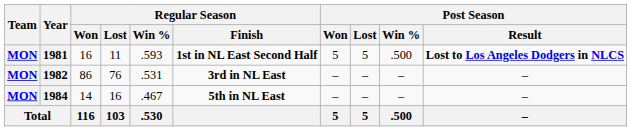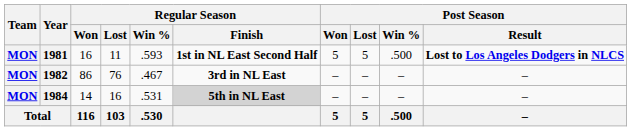1982 | Regular Season / Win %: .531 -> .467
1984 | Regular Season / Win %: .467 -> .531
1984 | Regular Season / Finish: no background -> lightgrey background
